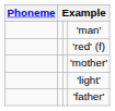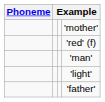rows swapped: 'man' <-> 'mother'
